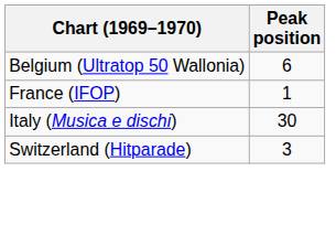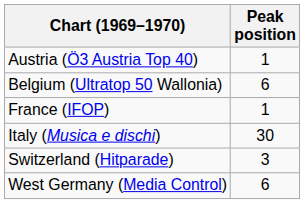+ row: Austria (Ö3 Austria Top 40) | 1
+ row: West Germany (Media Control) | 6
